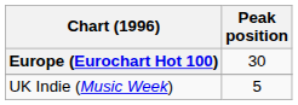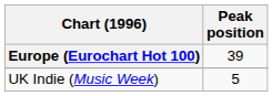Europe (Eurochart Hot 100) | Peak position: 30 -> 39
